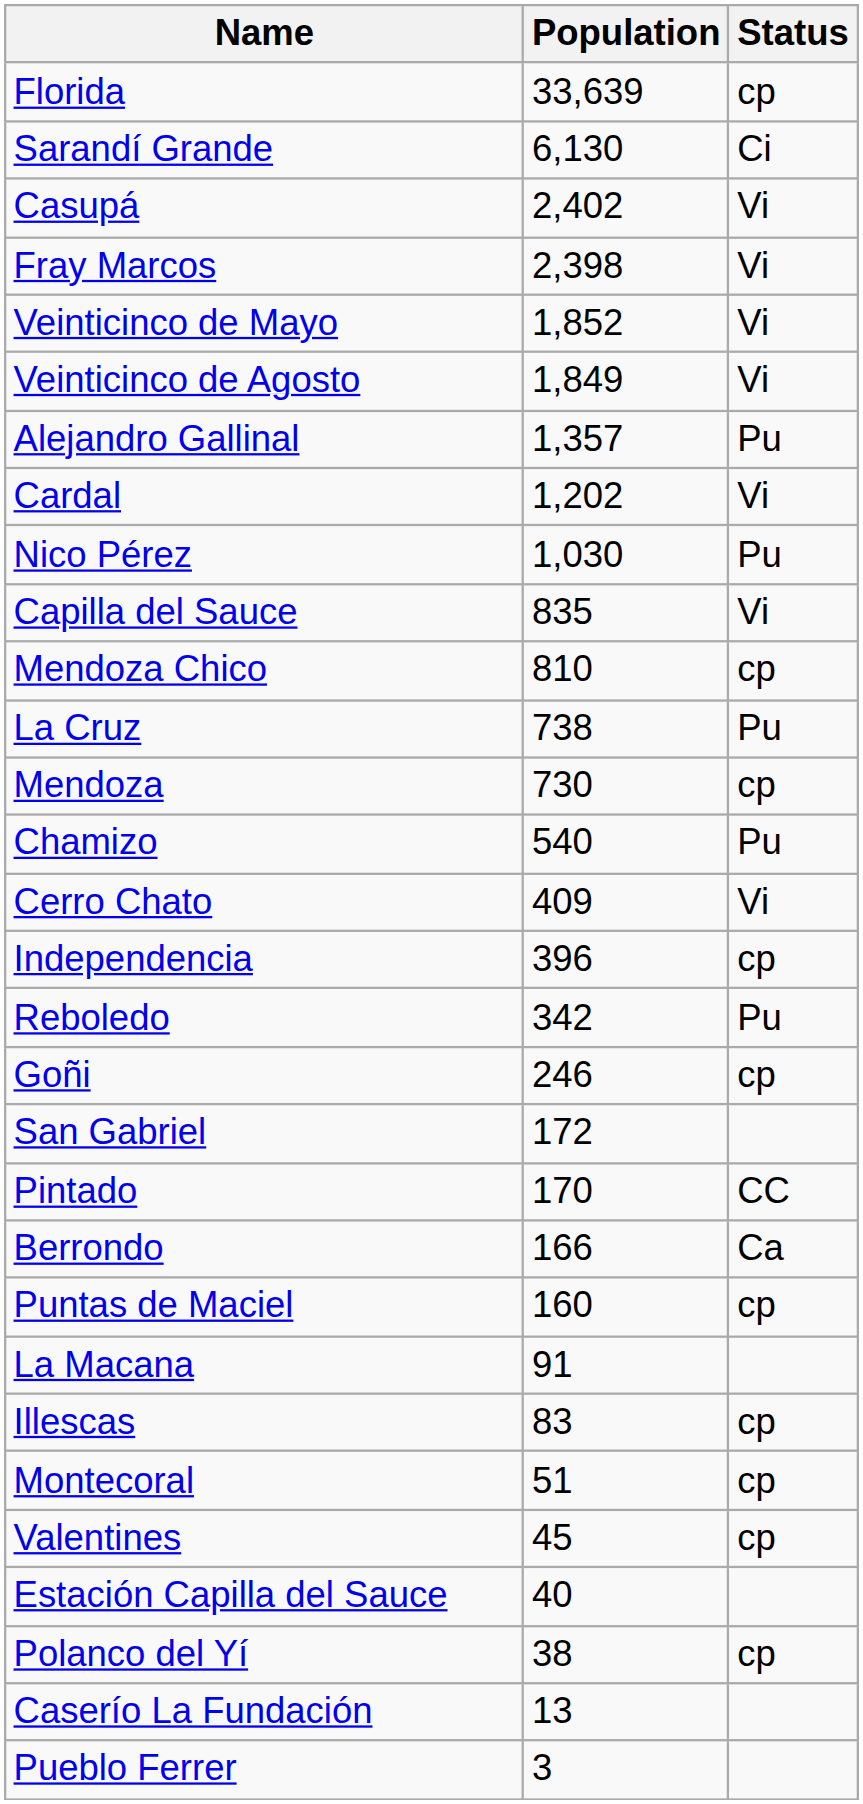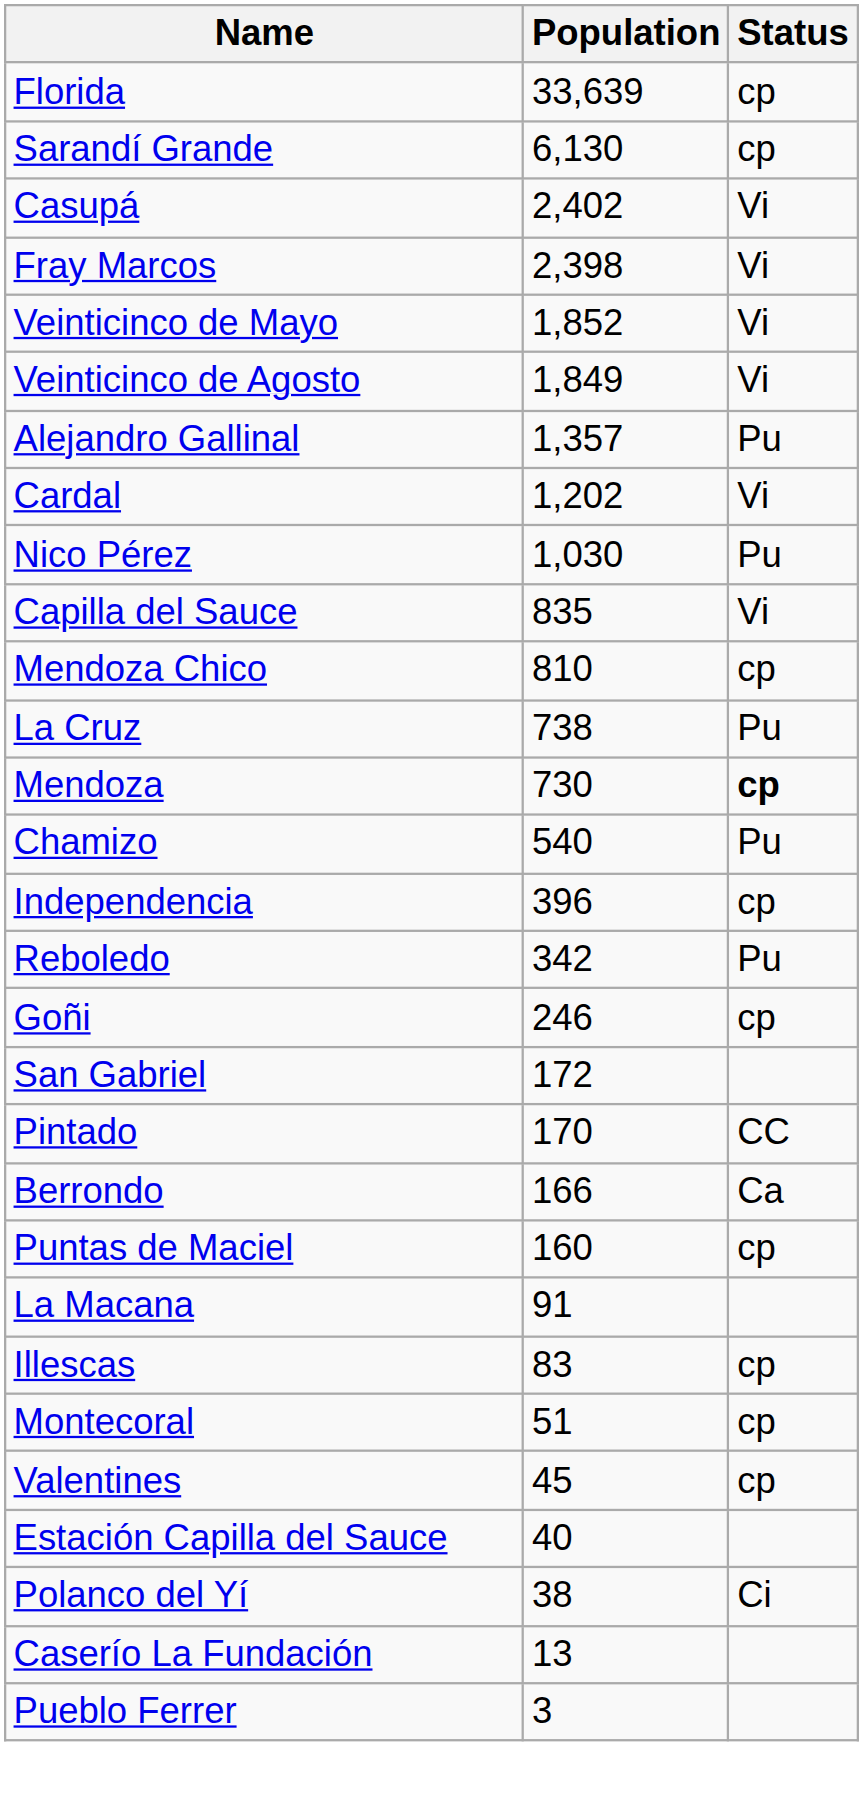Sarandí Grande | Status: Ci -> cp
Mendoza | Status: normal -> bold
- row: Cerro Chato | 409 | Vi
Polanco del Yí | Status: cp -> Ci
